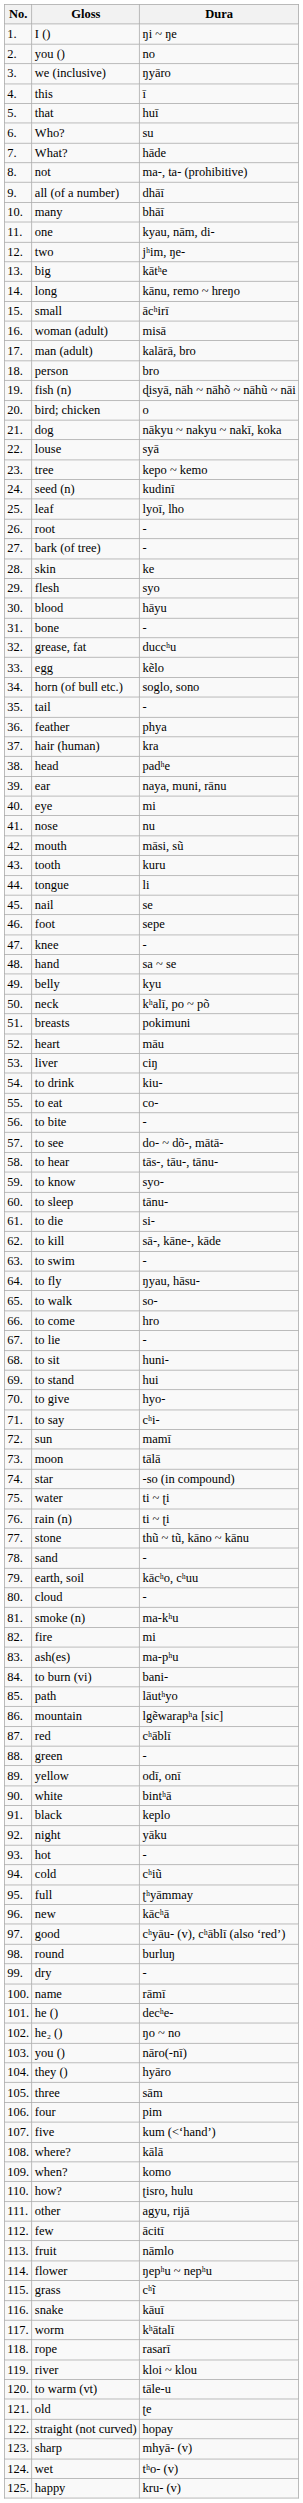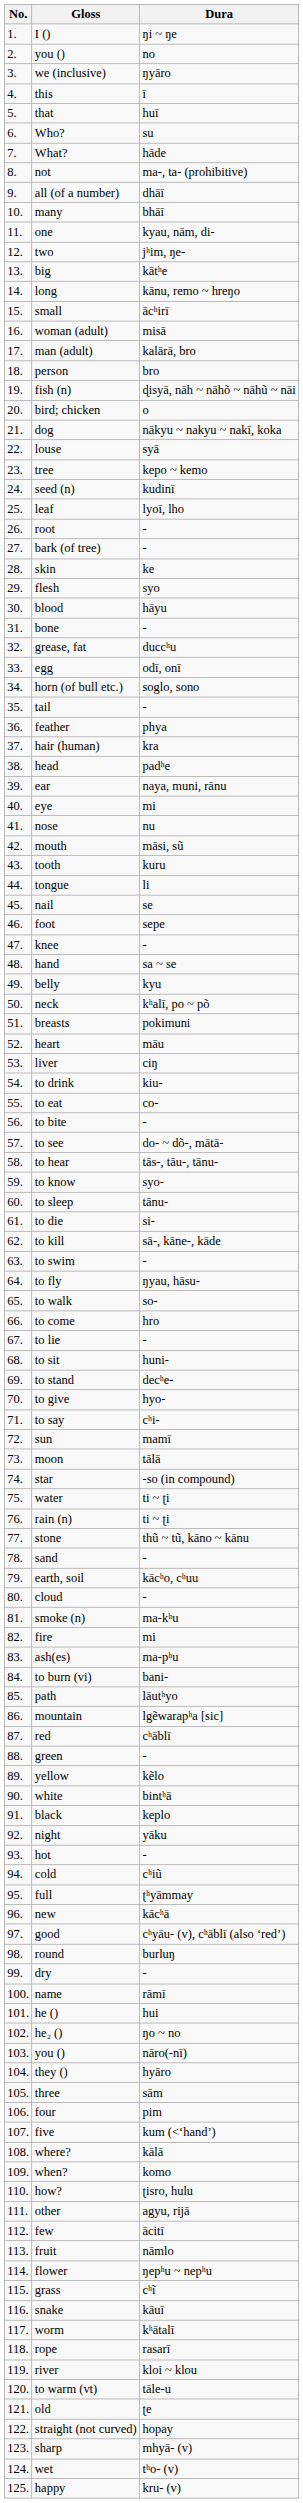egg | Dura: kẽlo -> odī, onī
to stand | Dura: hui -> decʰe-
yellow | Dura: odī, onī -> kẽlo
he () | Dura: decʰe- -> hui
